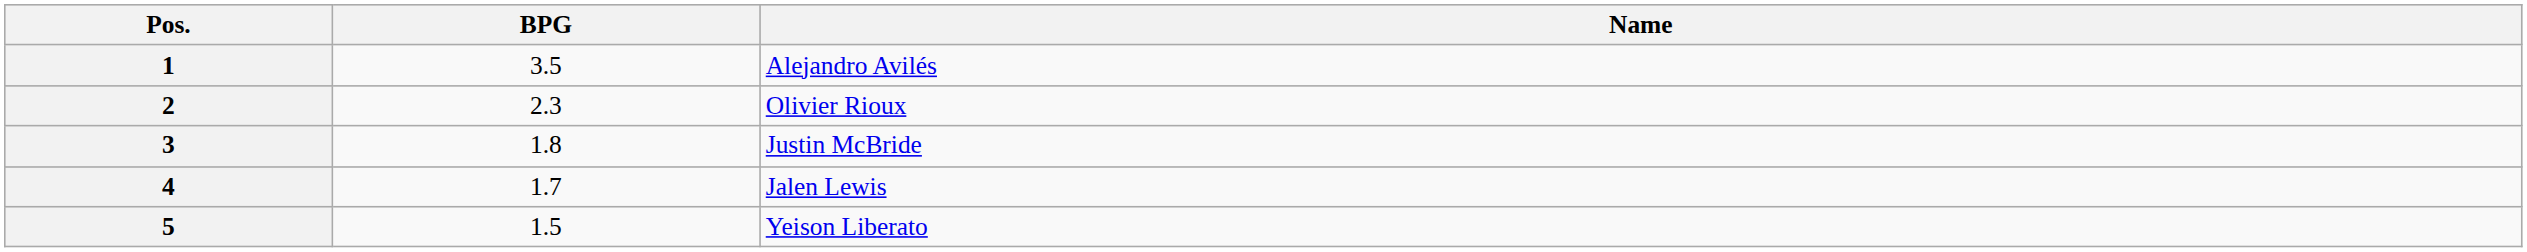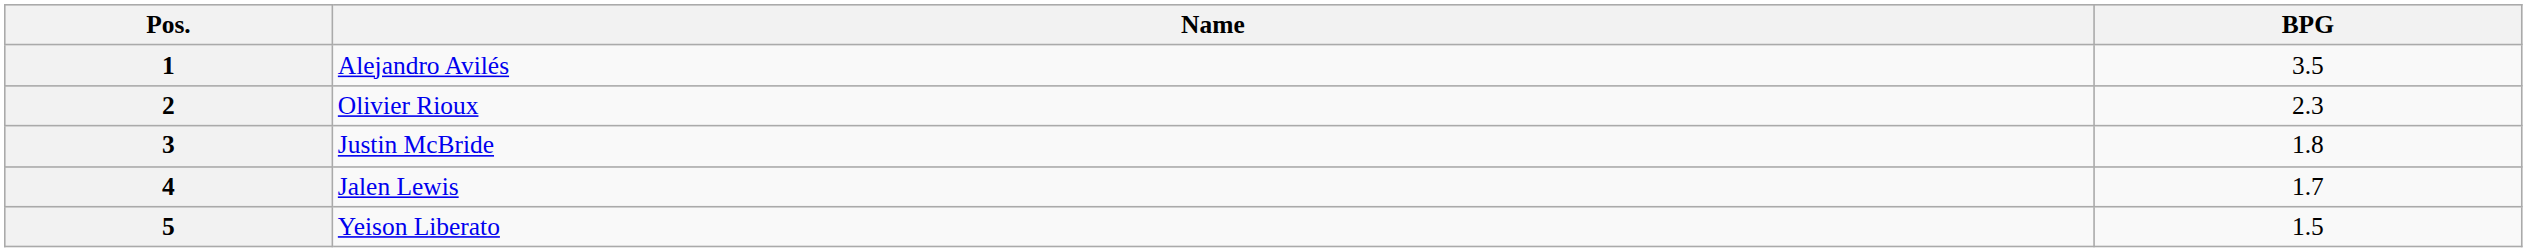columns swapped: Name <-> BPG
